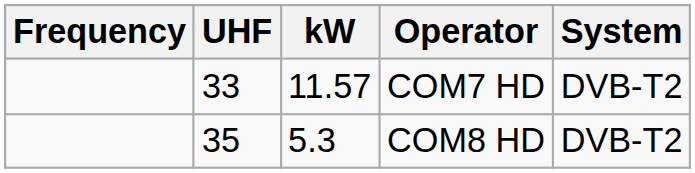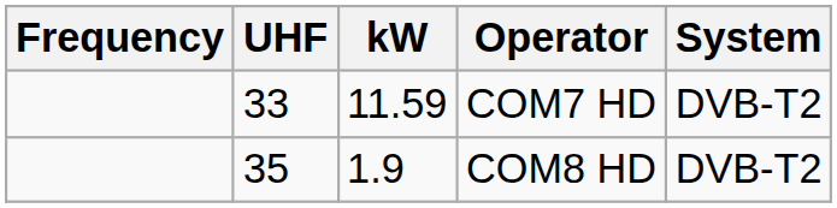COM7 HD | kW: 11.57 -> 11.59
COM8 HD | kW: 5.3 -> 1.9
